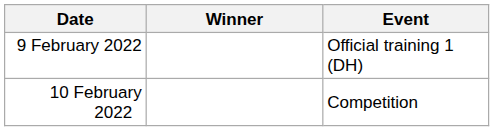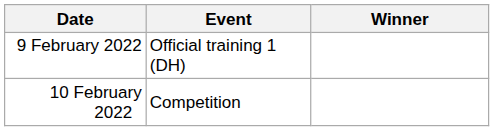columns swapped: Event <-> Winner
